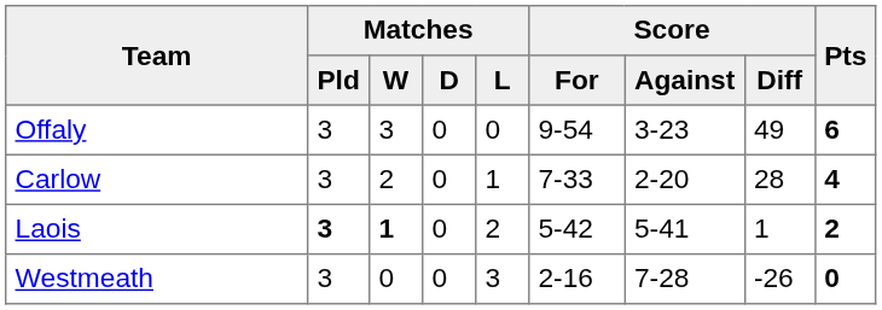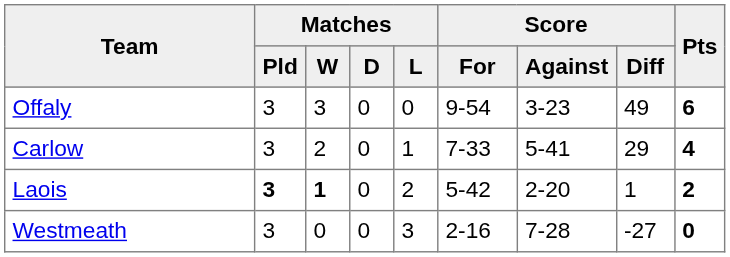Carlow | Score / Against: 2-20 -> 5-41
Carlow | Score / Diff: 28 -> 29
Laois | Score / Against: 5-41 -> 2-20
Westmeath | Score / Diff: -26 -> -27
